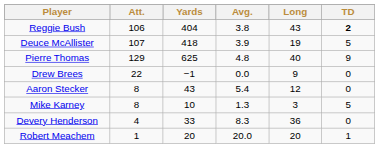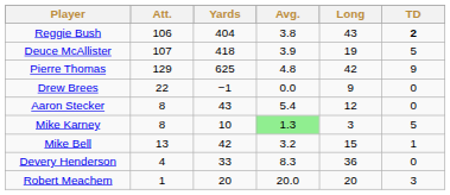Pierre Thomas | Long: 40 -> 42
Mike Karney | Avg.: no background -> lightgreen background
+ row: Mike Bell | 13 | 42 | 3.2 | 15 | 1
Robert Meachem | TD: 1 -> 3
